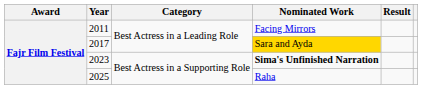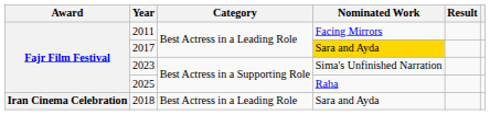2023 | Nominated Work: bold -> normal
+ row: Iran Cinema Celebration | 2018 | Best Actress in a Leading Role | Sara and Ayda
